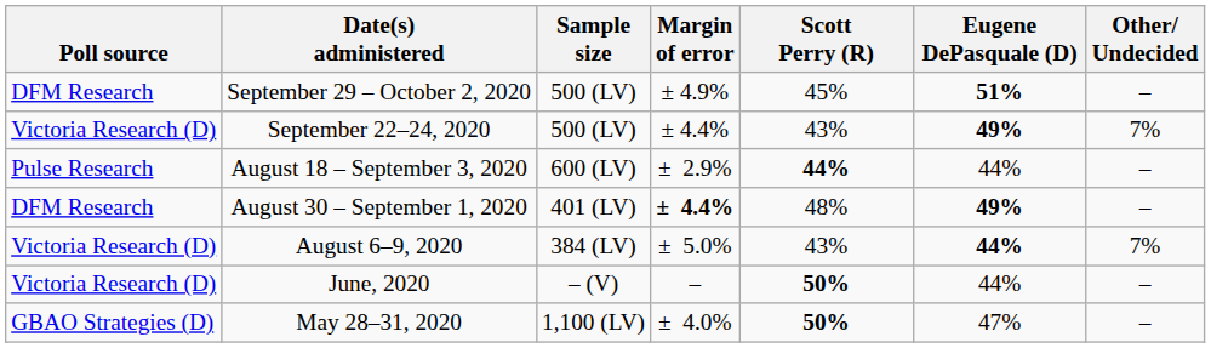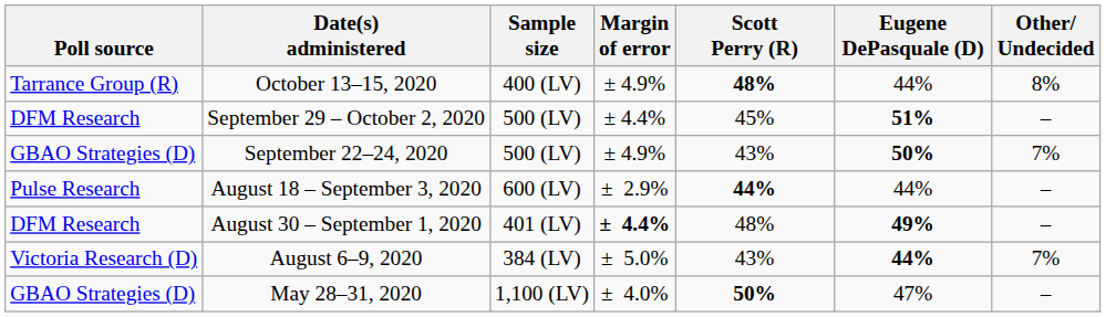+ row: Tarrance Group (R) | October 13–15, 2020 | 400 (LV) | ± 4.9% | 48% | 44% | 8%
September 29 – October 2, 2020 | Margin of error: ± 4.9% -> ± 4.4%
September 22–24, 2020 | Poll source: Victoria Research (D) -> GBAO Strategies (D)
September 22–24, 2020 | Margin of error: ± 4.4% -> ± 4.9%
September 22–24, 2020 | Eugene DePasquale (D): 49% -> 50%
- row: Victoria Research (D) | June, 2020 | – (V) | – | 50% | 44% | –
